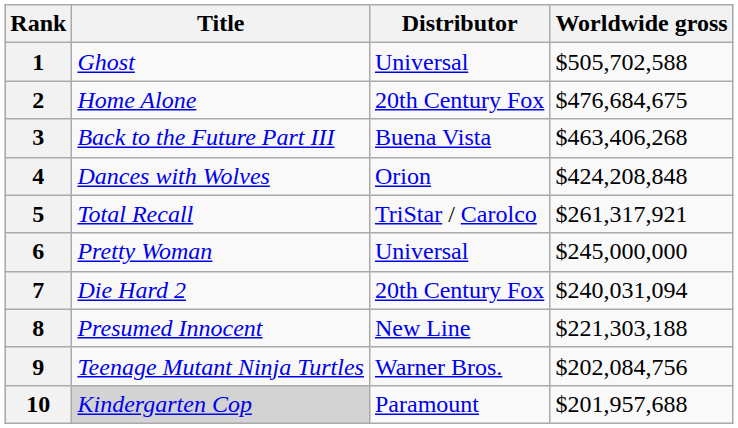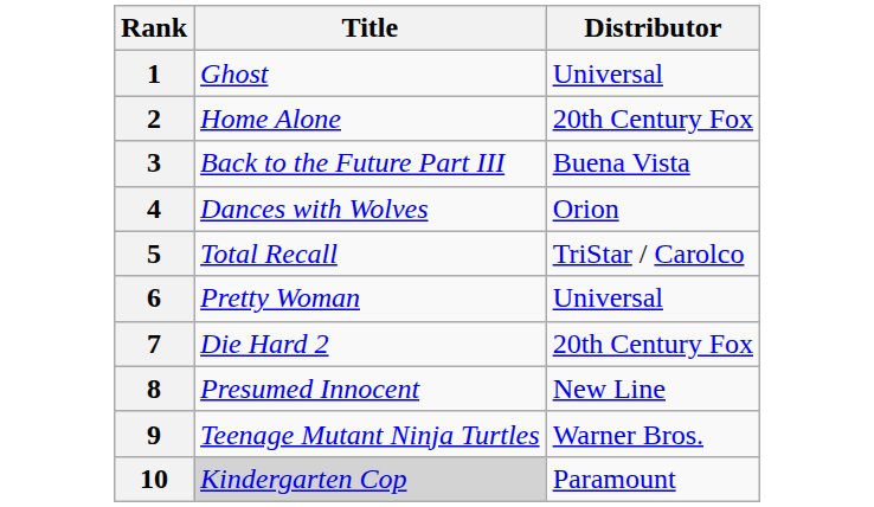- column: Worldwide gross | $505,702,588 | $476,684,675 | $463,406,268 | $424,208,848 | $261,317,921 | $245,000,000 | $240,031,094 | $221,303,188 | $202,084,756 | $201,957,688
